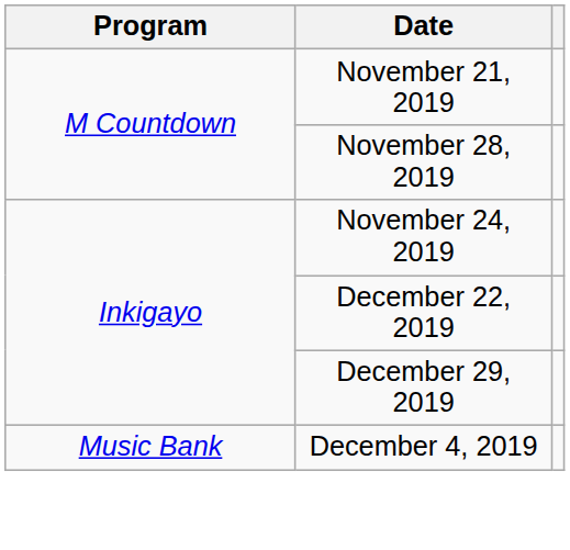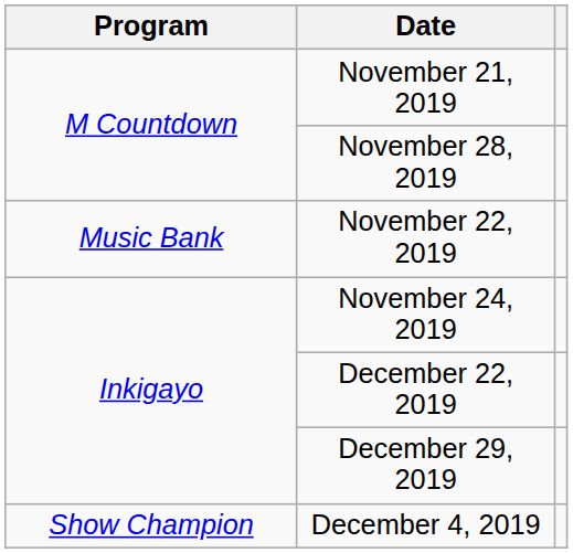+ row: Music Bank | November 22, 2019
December 4, 2019 | Program: Music Bank -> Show Champion
